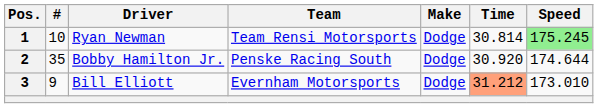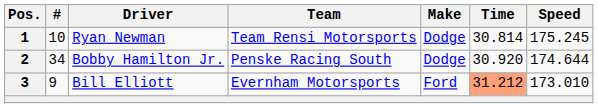1 | Speed: lightgreen background -> no background
2 | #: 35 -> 34
3 | Make: Dodge -> Ford
